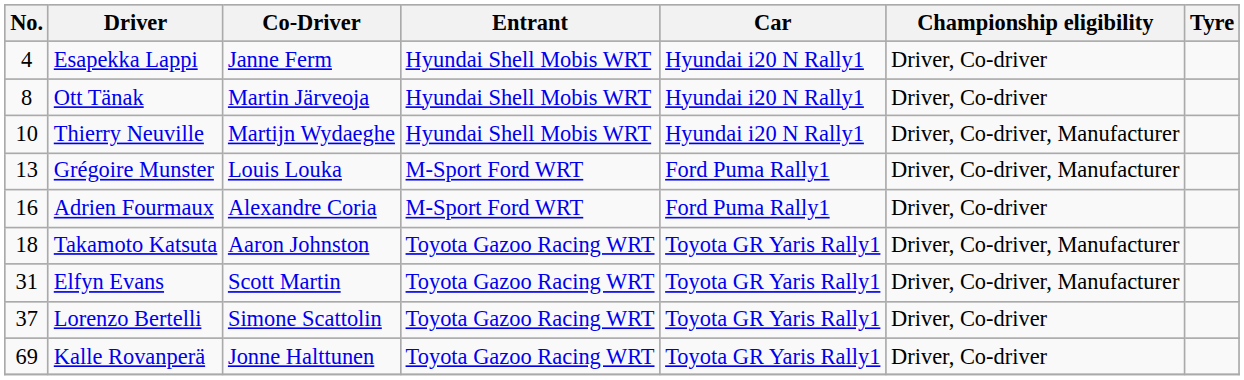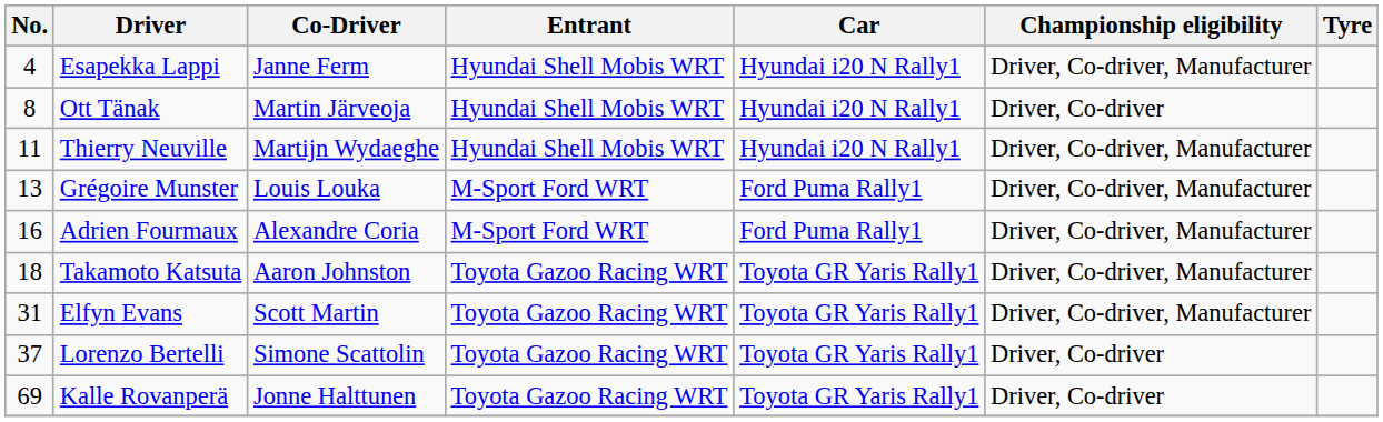Esapekka Lappi | Championship eligibility: Driver, Co-driver -> Driver, Co-driver, Manufacturer
Thierry Neuville | No.: 10 -> 11
Adrien Fourmaux | Championship eligibility: Driver, Co-driver -> Driver, Co-driver, Manufacturer
